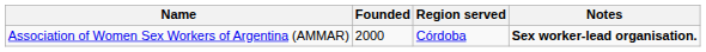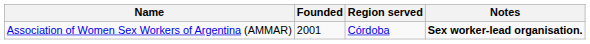Association of Women Sex Workers of Argentina (AMMAR) | Founded: 2000 -> 2001
